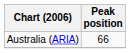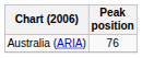Australia (ARIA) | Peak position: 66 -> 76
